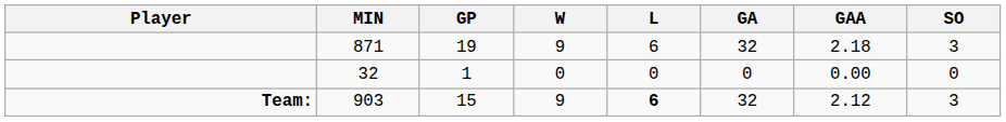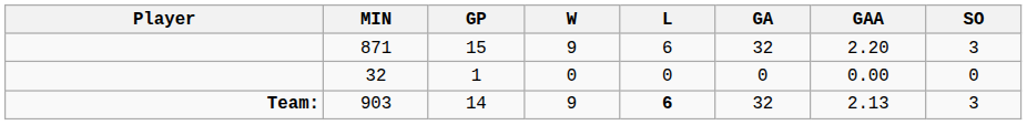871 | GP: 19 -> 15
871 | GAA: 2.18 -> 2.20
903 | GP: 15 -> 14
903 | GAA: 2.12 -> 2.13
